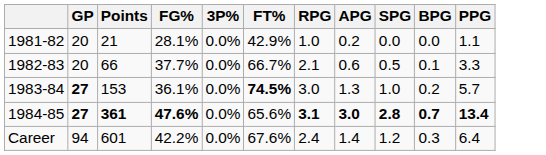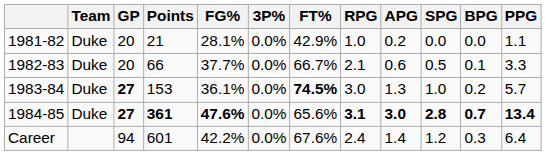+ column: Team | Duke | Duke | Duke | Duke
